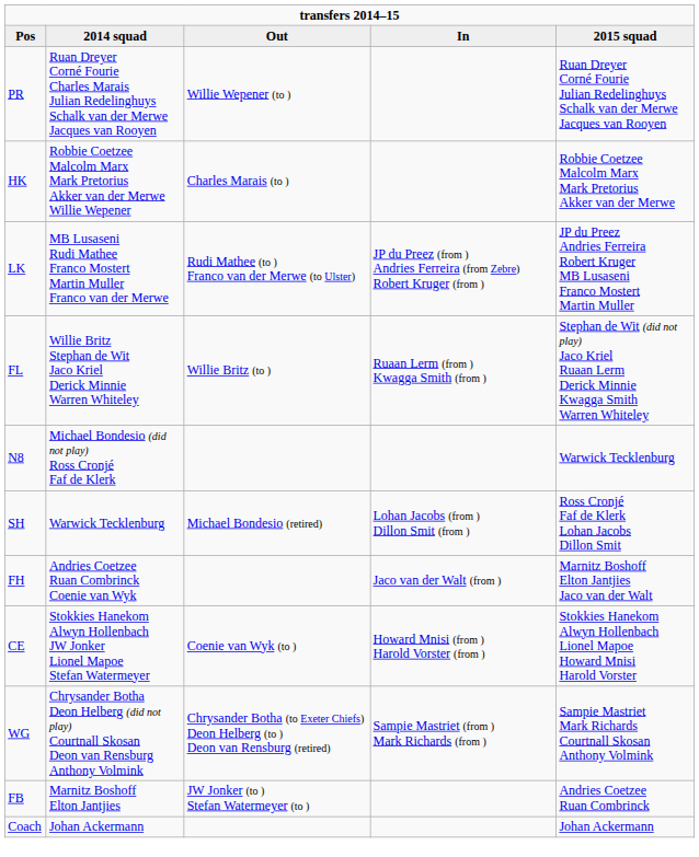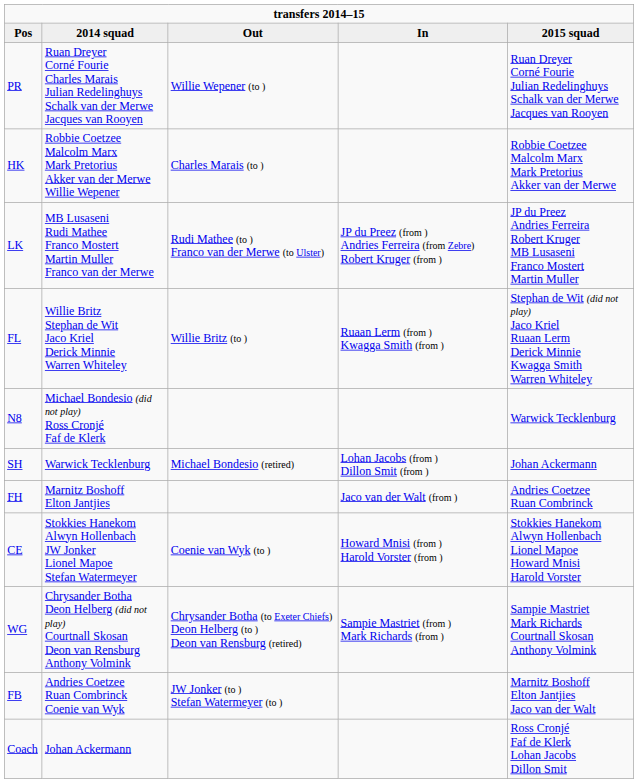SH | 2015 squad: Ross Cronjé Faf de Klerk Lohan Jacobs Dillon Smit -> Johan Ackermann
FH | 2014 squad: Andries Coetzee Ruan Combrinck Coenie van Wyk -> Marnitz Boshoff Elton Jantjies
FH | 2015 squad: Marnitz Boshoff Elton Jantjies Jaco van der Walt -> Andries Coetzee Ruan Combrinck
FB | 2014 squad: Marnitz Boshoff Elton Jantjies -> Andries Coetzee Ruan Combrinck Coenie van Wyk
FB | 2015 squad: Andries Coetzee Ruan Combrinck -> Marnitz Boshoff Elton Jantjies Jaco van der Walt
Coach | 2015 squad: Johan Ackermann -> Ross Cronjé Faf de Klerk Lohan Jacobs Dillon Smit
